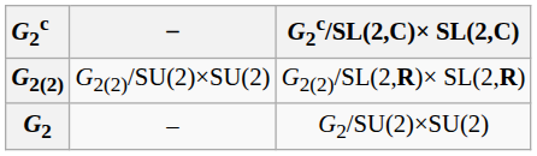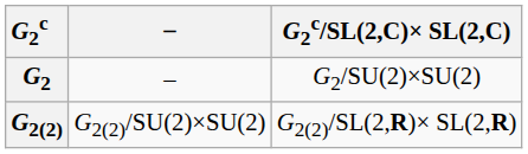rows swapped: G2 <-> G2(2)
